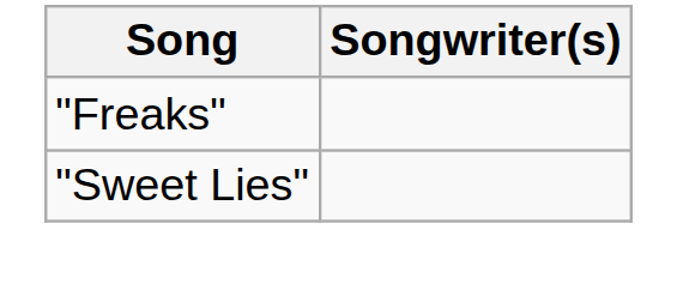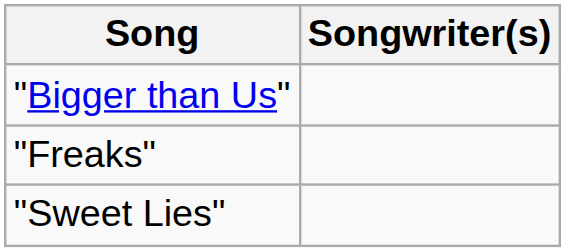+ row: "Bigger than Us"
